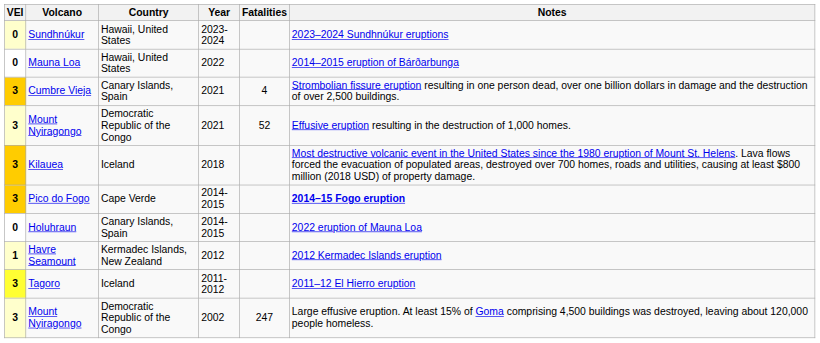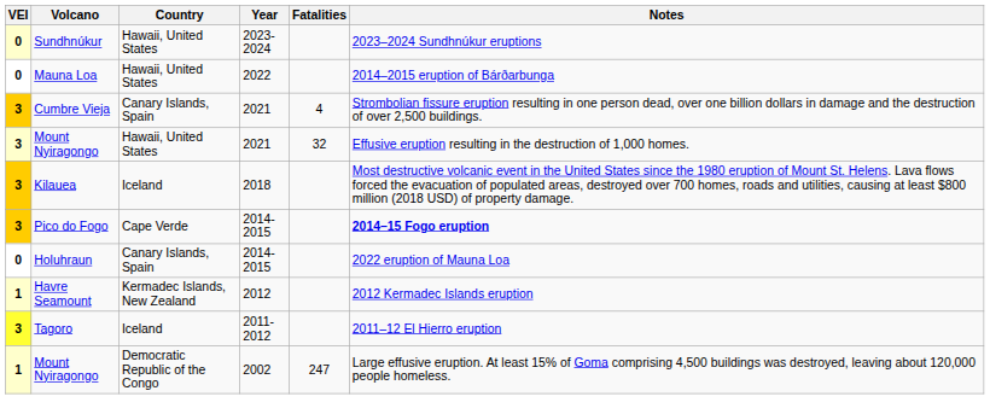Mount Nyiragongo / 2021 | Country: Democratic Republic of the Congo -> Hawaii, United States
Mount Nyiragongo / 2021 | Fatalities: 52 -> 32
Mount Nyiragongo / 2002 | VEI: 3 -> 1
